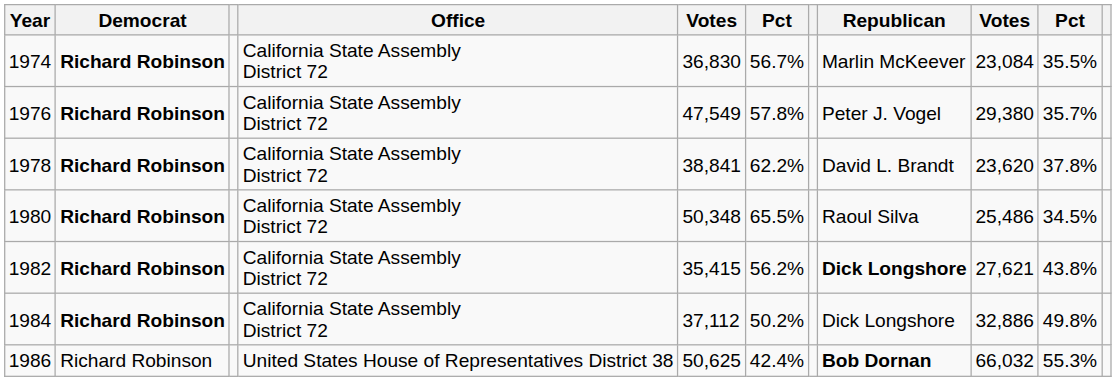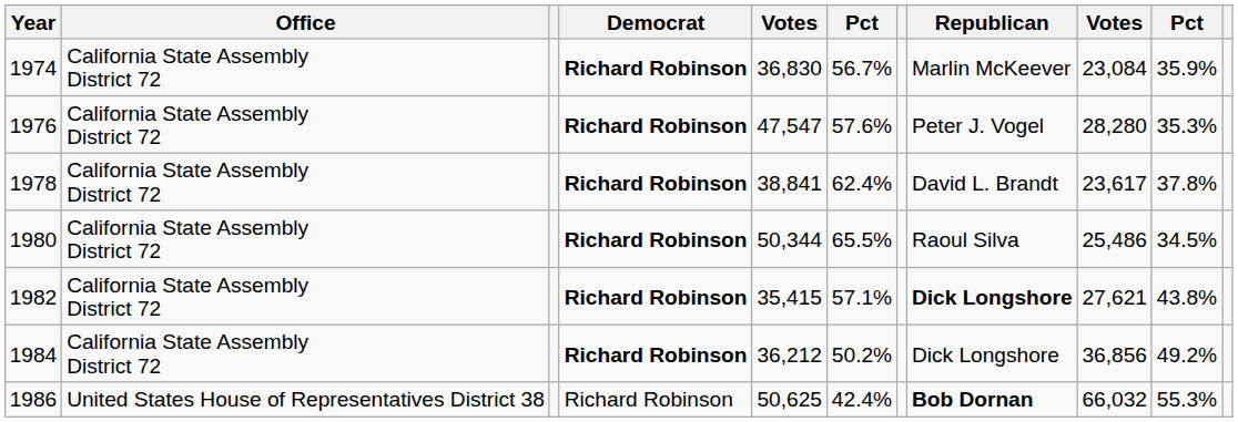columns swapped: Office <-> Democrat
1974 | column 10: 35.5% -> 35.9%
1976 | column 5: 47,549 -> 47,547
1976 | column 6: 57.8% -> 57.6%
1976 | column 9: 29,380 -> 28,280
1976 | column 10: 35.7% -> 35.3%
1978 | column 6: 62.2% -> 62.4%
1978 | column 9: 23,620 -> 23,617
1980 | column 5: 50,348 -> 50,344
1982 | column 6: 56.2% -> 57.1%
1984 | column 5: 37,112 -> 36,212
1984 | column 9: 32,886 -> 36,856
1984 | column 10: 49.8% -> 49.2%
